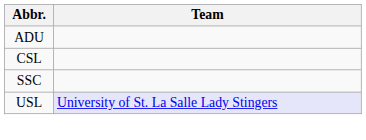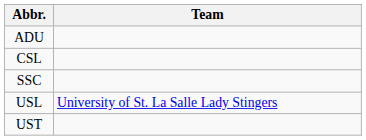USL | Team: lavender background -> no background
+ row: UST
